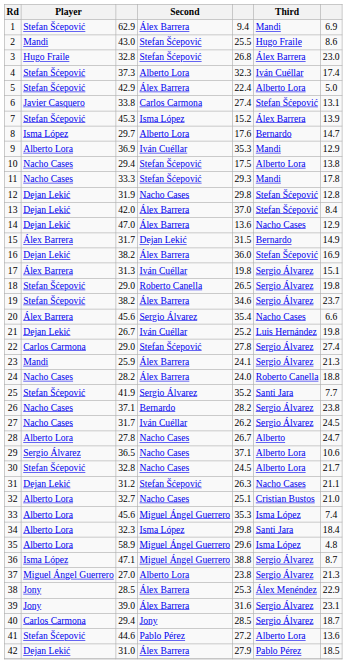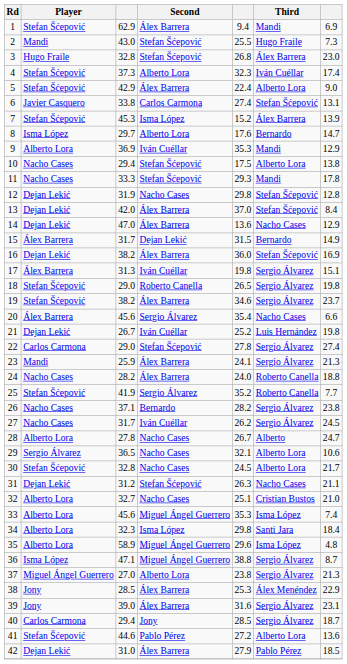2 | column 7: 8.6 -> 7.3
5 | column 7: 5.0 -> 9.0
25 | Third: Santi Jara -> Roberto Canella
29 | column 5: 37.1 -> 32.1
